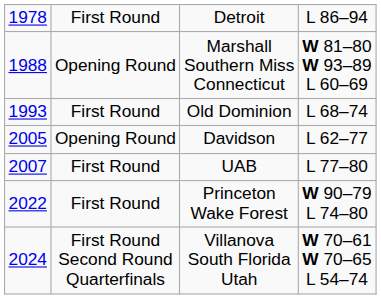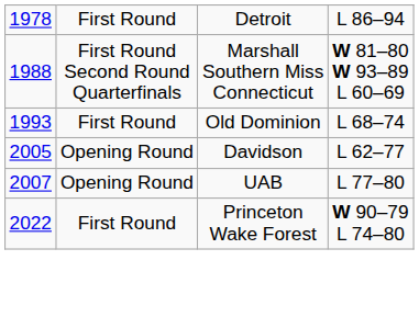Marshall Southern Miss Connecticut | column 2: Opening Round -> First Round Second Round Quarterfinals
UAB | column 2: First Round -> Opening Round
- row: 2024 | First Round Second Round Quarterfinals | Villanova South Florida Utah | W 70–61 W 70–65 L 54–74
